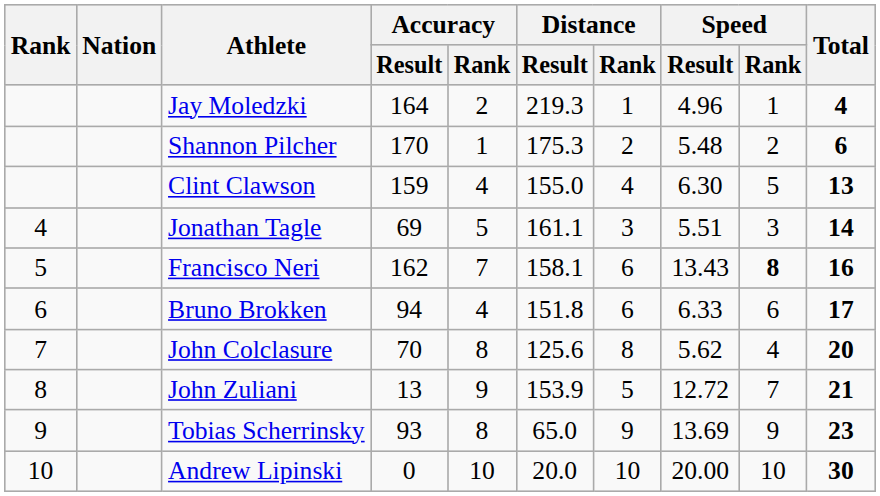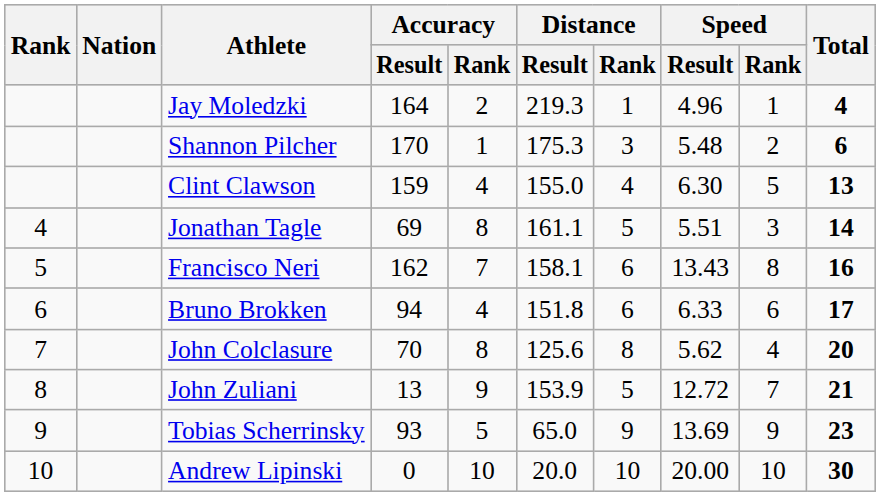Shannon Pilcher | Distance / Rank: 2 -> 3
Jonathan Tagle | Accuracy / Rank: 5 -> 8
Jonathan Tagle | Distance / Rank: 3 -> 5
Francisco Neri | Speed / Rank: bold -> normal
Tobias Scherrinsky | Accuracy / Rank: 8 -> 5
